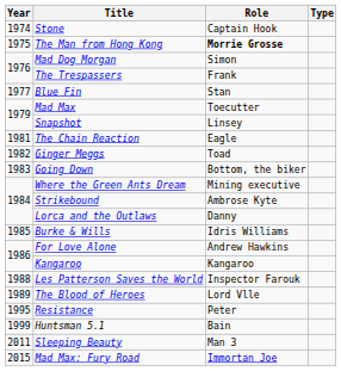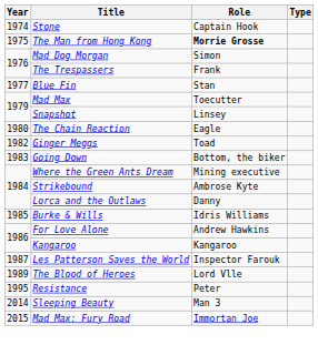The Chain Reaction | Year: 1981 -> 1980
Les Patterson Saves the World | Year: 1988 -> 1987
- row: 1999 | Huntsman 5.1 | Bain
Sleeping Beauty | Year: 2011 -> 2014
